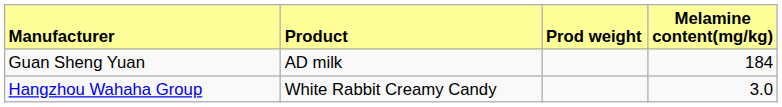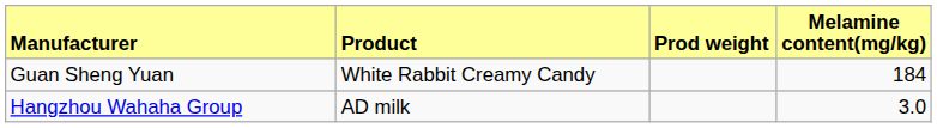Guan Sheng Yuan | column 2: AD milk -> White Rabbit Creamy Candy
Hangzhou Wahaha Group | column 2: White Rabbit Creamy Candy -> AD milk
